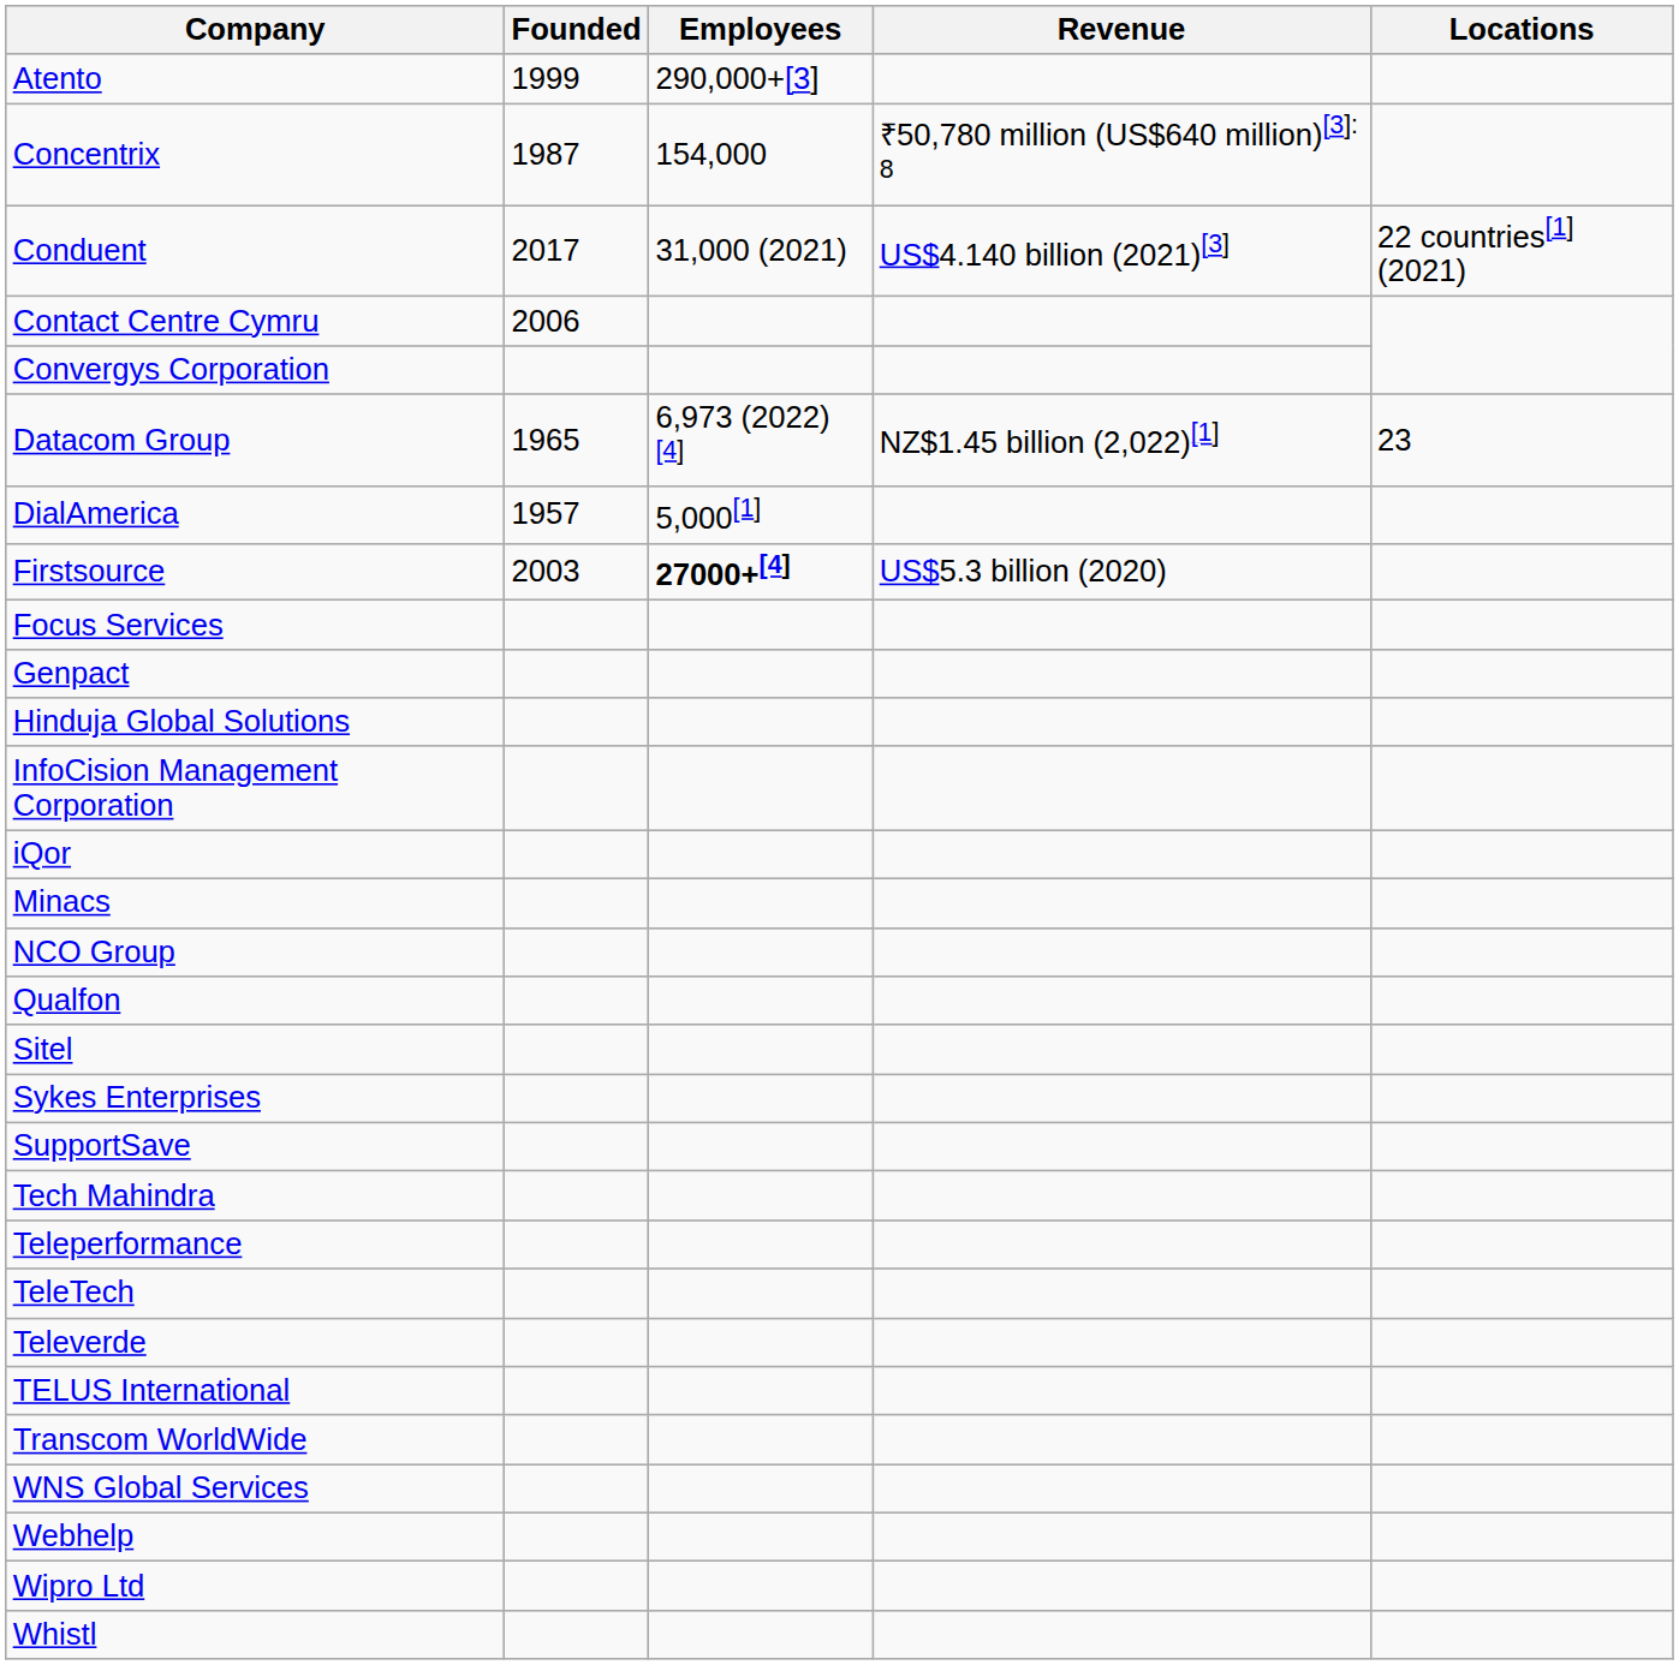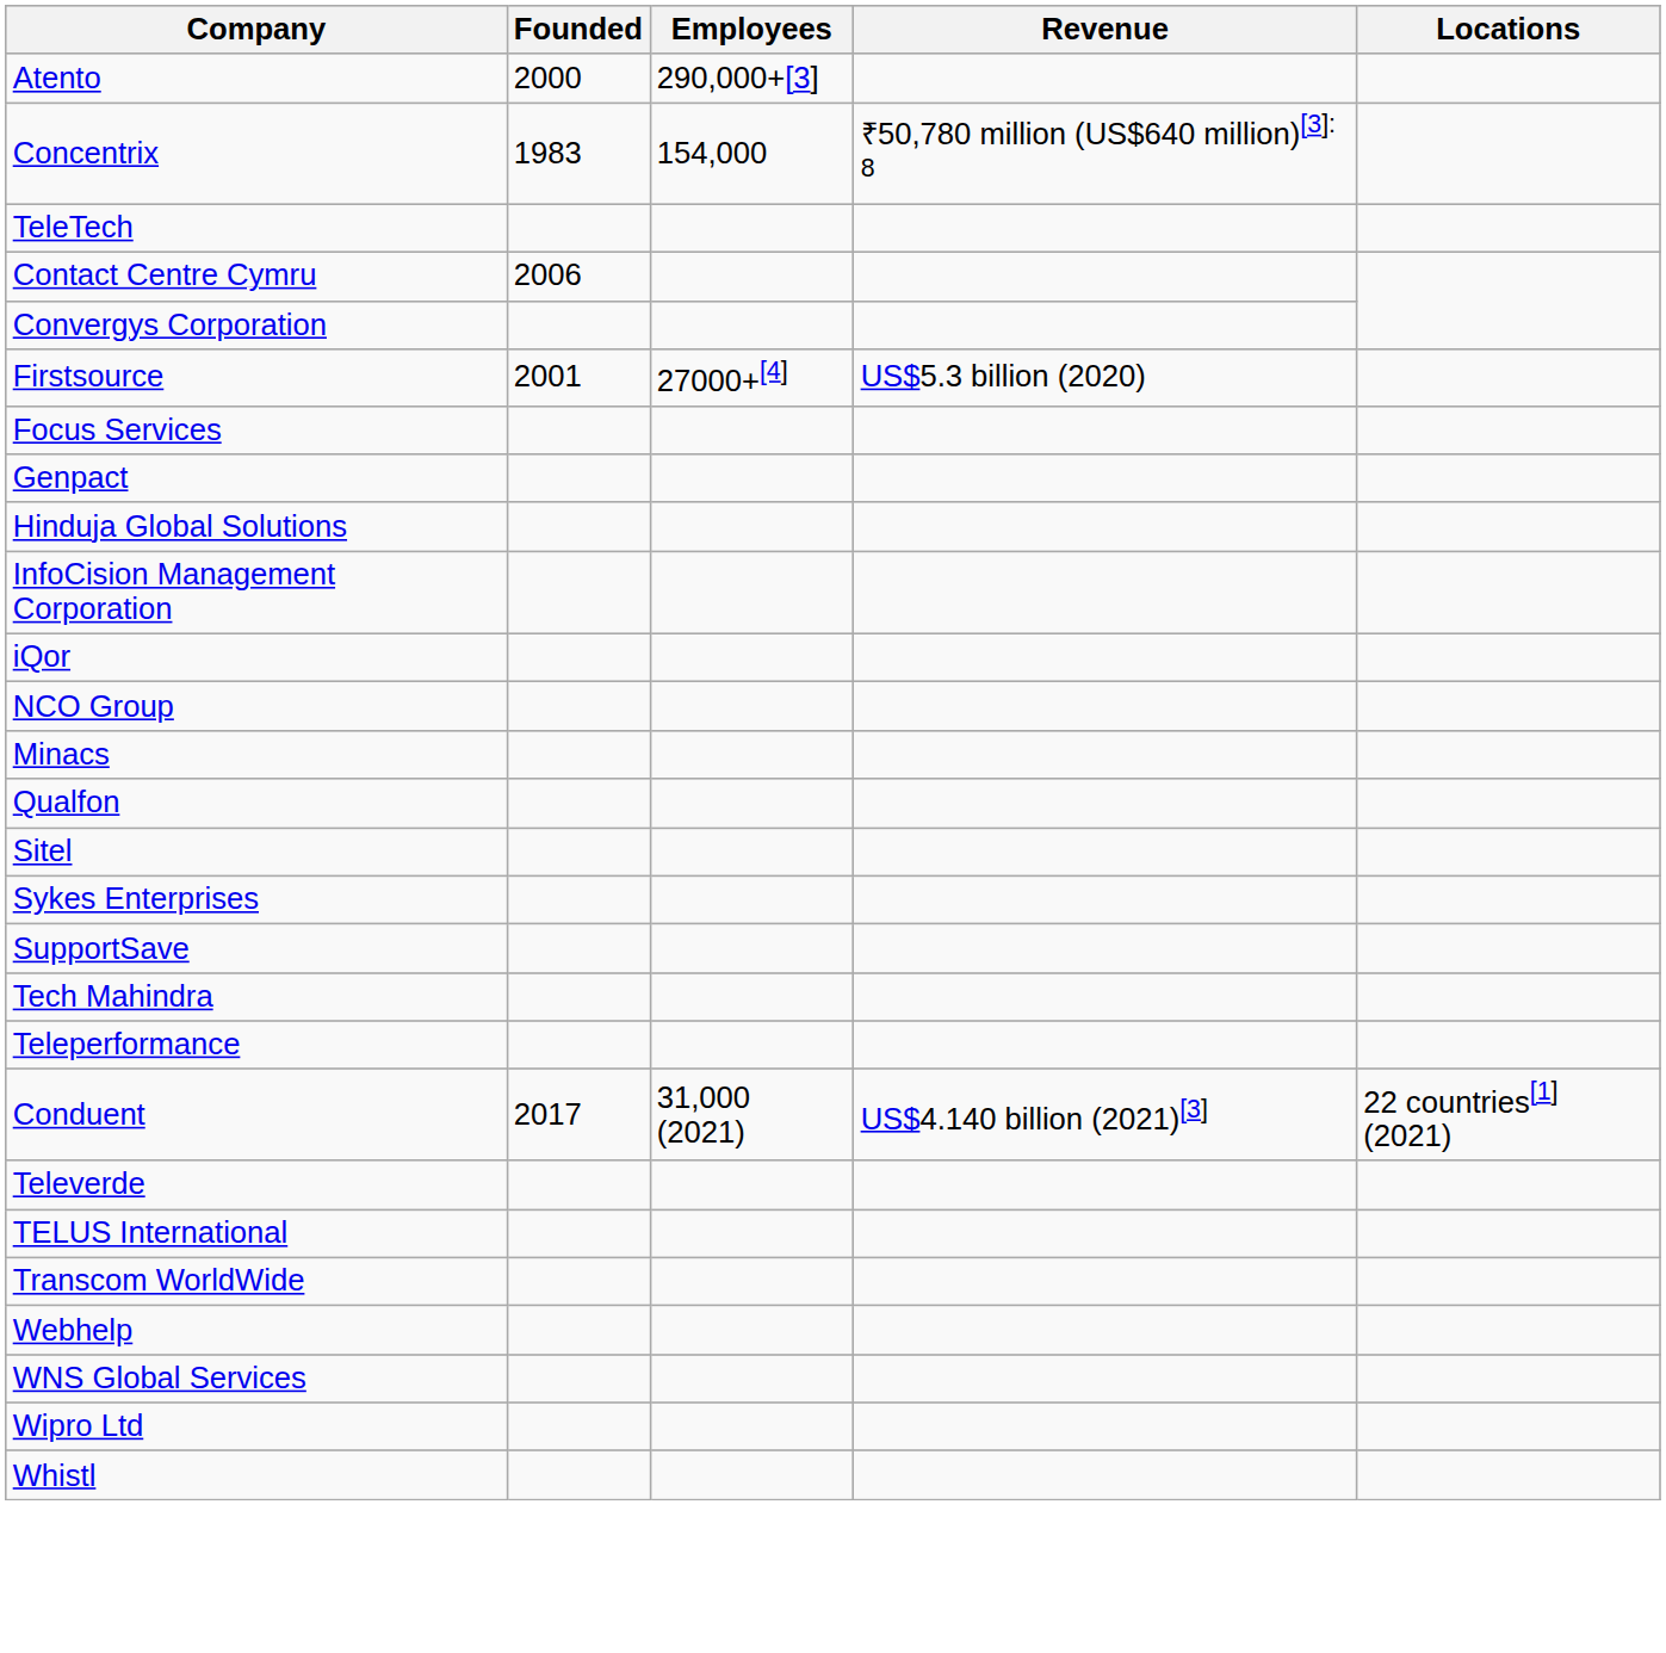Atento | Founded: 1999 -> 2000
Concentrix | Founded: 1987 -> 1983
rows swapped: Conduent <-> TeleTech
- row: Datacom Group | 1965 | 6,973 (2022) [4] | NZ$1.45 billion (2,022)[1] | 23
- row: DialAmerica | 1957 | 5,000[1]
Firstsource | Founded: 2003 -> 2001
Firstsource | Employees: bold -> normal
rows swapped: Minacs <-> NCO Group
rows swapped: WNS Global Services <-> Webhelp
